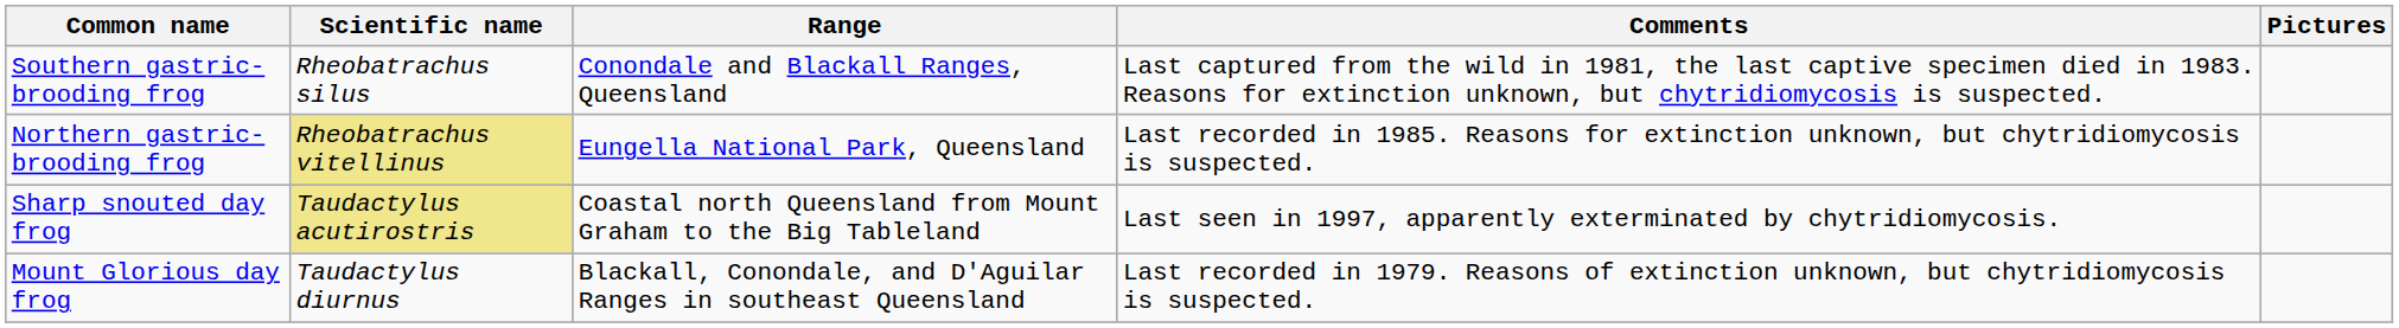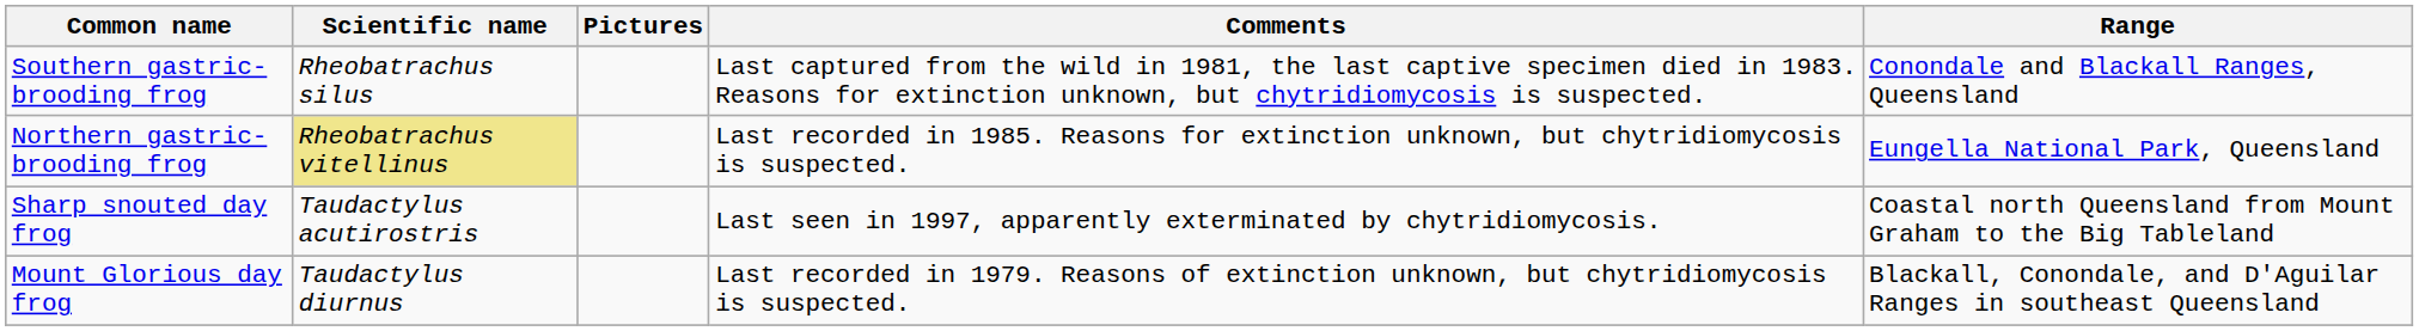columns swapped: Range <-> Pictures
Sharp snouted day frog | Scientific name: khaki background -> no background
